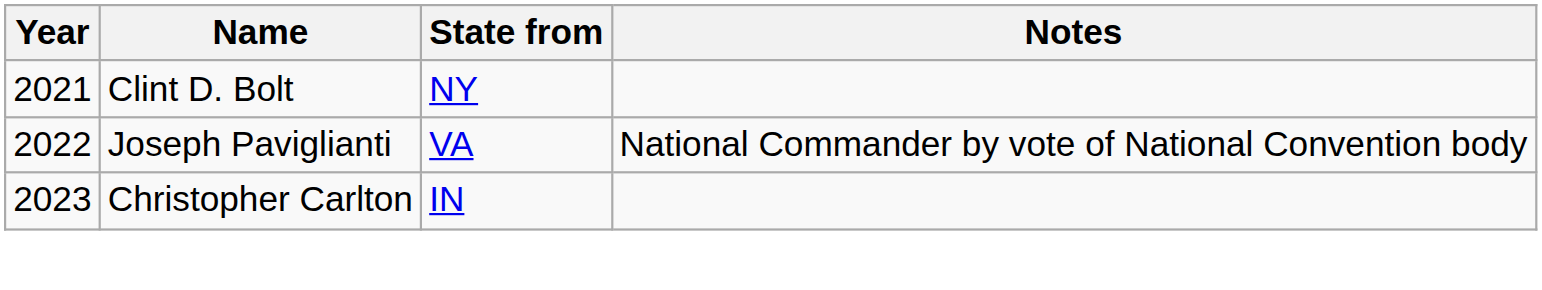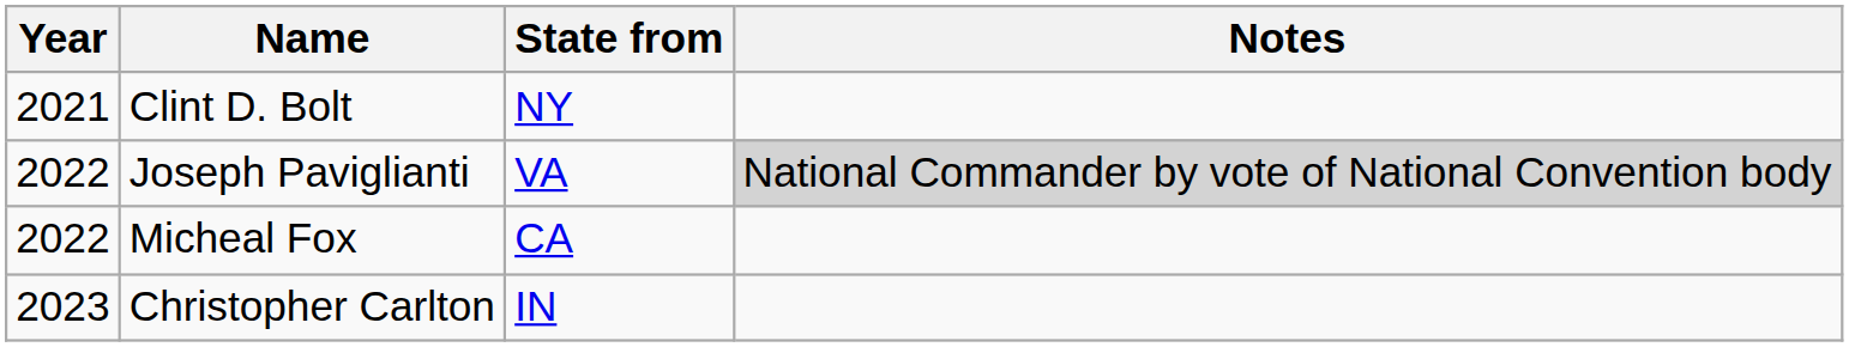Joseph Paviglianti | Notes: no background -> lightgrey background
+ row: 2022 | Micheal Fox | CA
